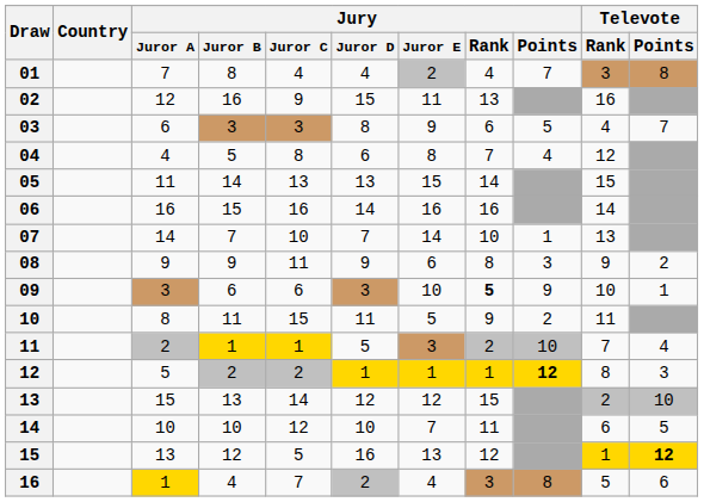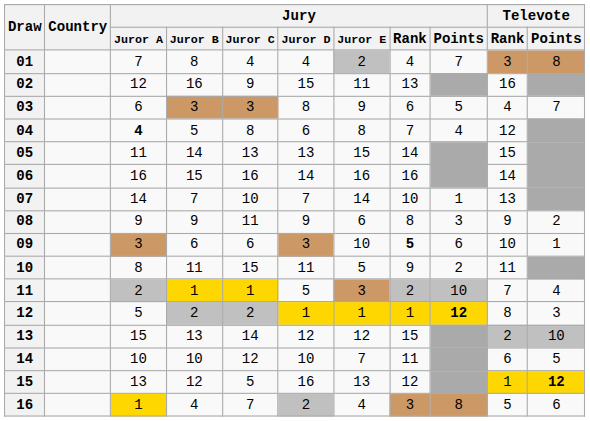04 | Jury / Juror A: normal -> bold
09 | Jury / Points: 9 -> 6
